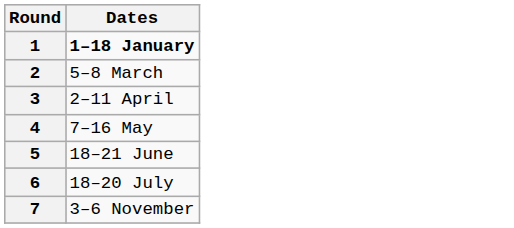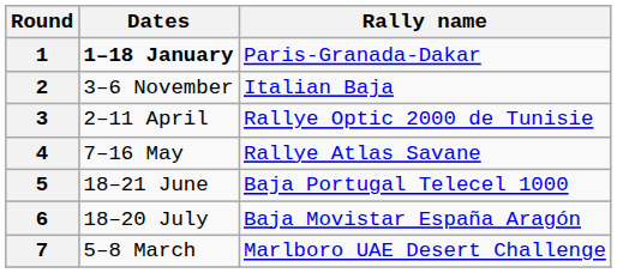+ column: Rally name | Paris-Granada-Dakar | Italian Baja | Rallye Optic 2000 de Tunisie | Rallye Atlas Savane | Baja Portugal Telecel 1000 | Baja Movistar España Aragón | Marlboro UAE Desert Challenge
2 | Dates: 5–8 March -> 3–6 November
7 | Dates: 3–6 November -> 5–8 March
